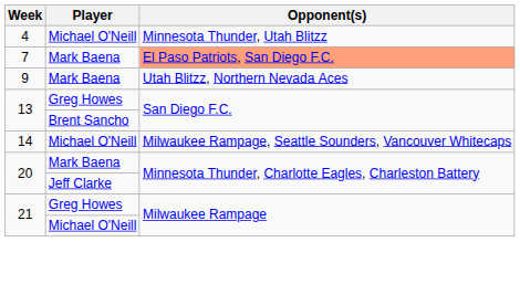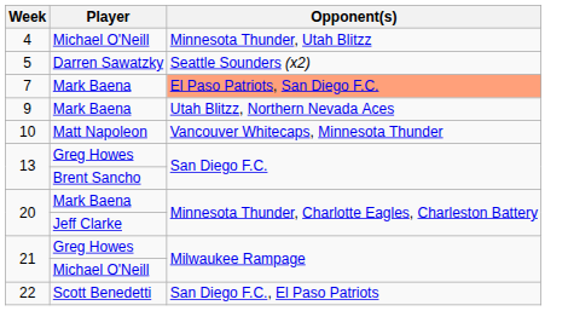+ row: 5 | Darren Sawatzky | Seattle Sounders (x2)
+ row: 10 | Matt Napoleon | Vancouver Whitecaps, Minnesota Thunder
- row: 14 | Michael O'Neill | Milwaukee Rampage, Seattle Sounders, Vancouver Whitecaps
+ row: 22 | Scott Benedetti | San Diego F.C., El Paso Patriots
